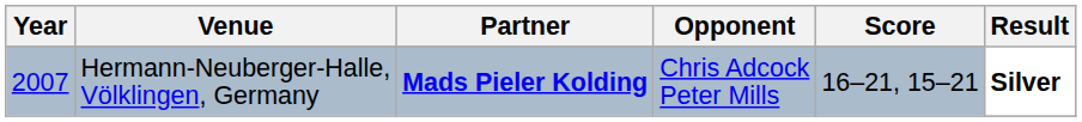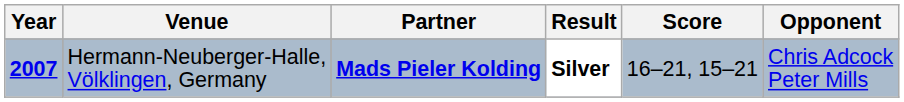columns swapped: Opponent <-> Result
Hermann-Neuberger-Halle, Völklingen, Germany | Year: normal -> bold
